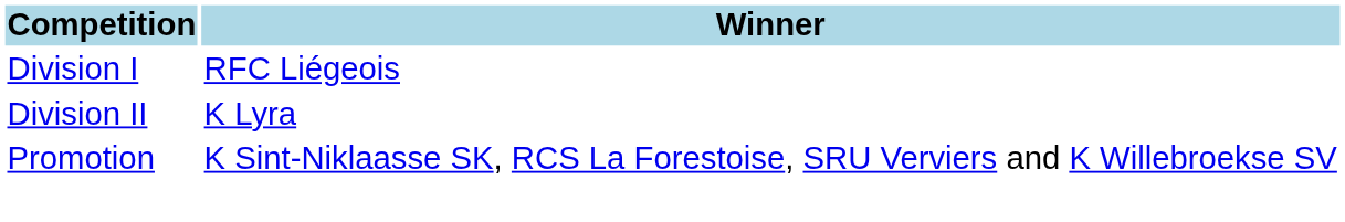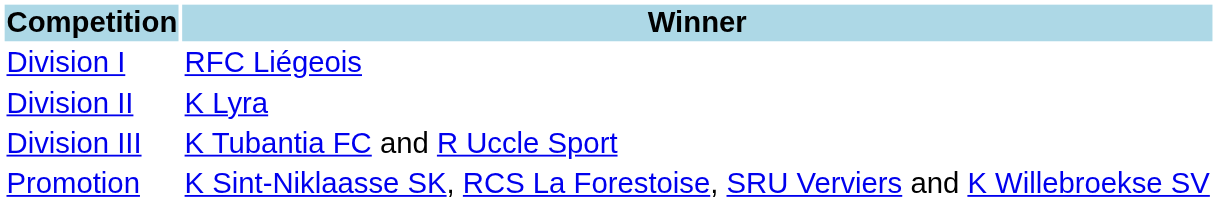+ row: Division III | K Tubantia FC and R Uccle Sport
